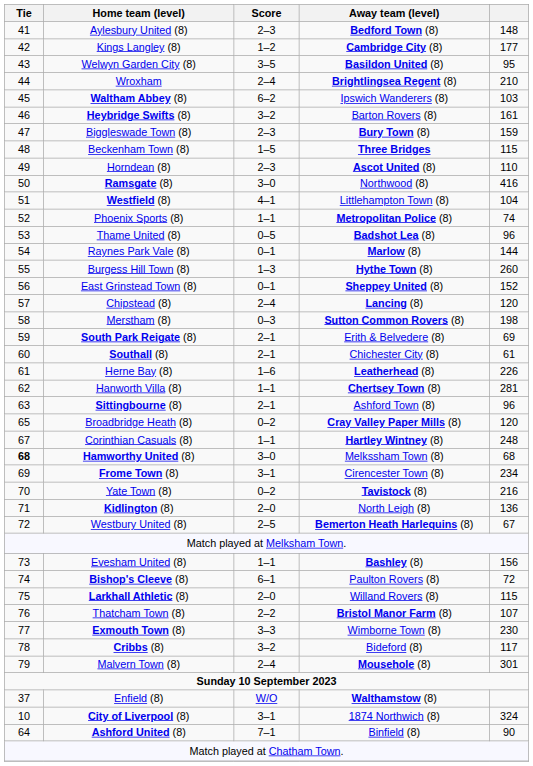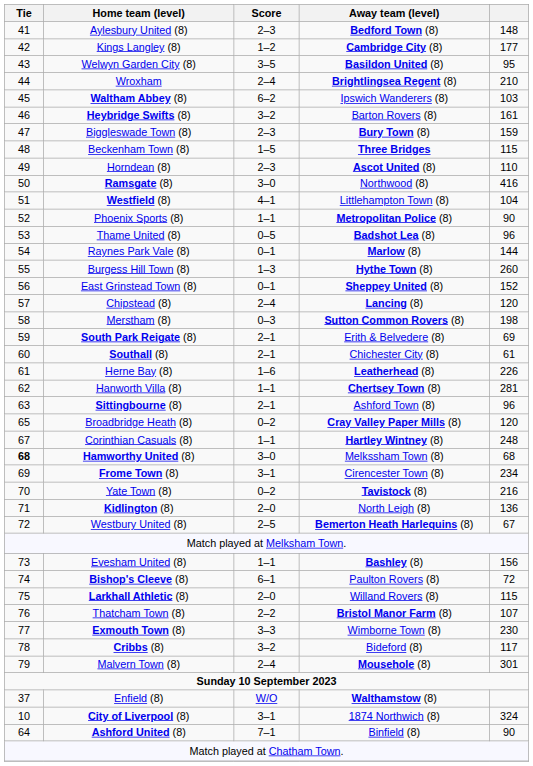Phoenix Sports (8) | column 5: 74 -> 90
